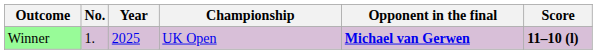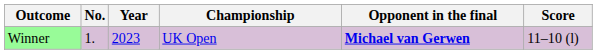Winner | Year: 2025 -> 2023
Winner | Score: bold -> normal
